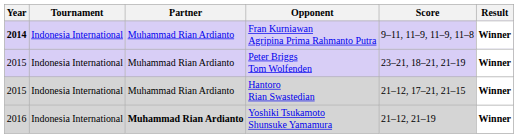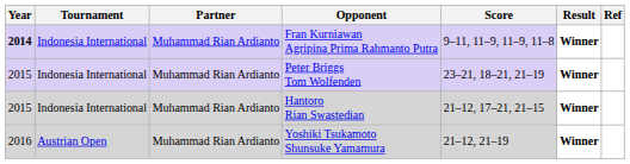+ column: Ref
Yoshiki Tsukamoto Shunsuke Yamamura | Tournament: Indonesia International -> Austrian Open
Yoshiki Tsukamoto Shunsuke Yamamura | Partner: bold -> normal
